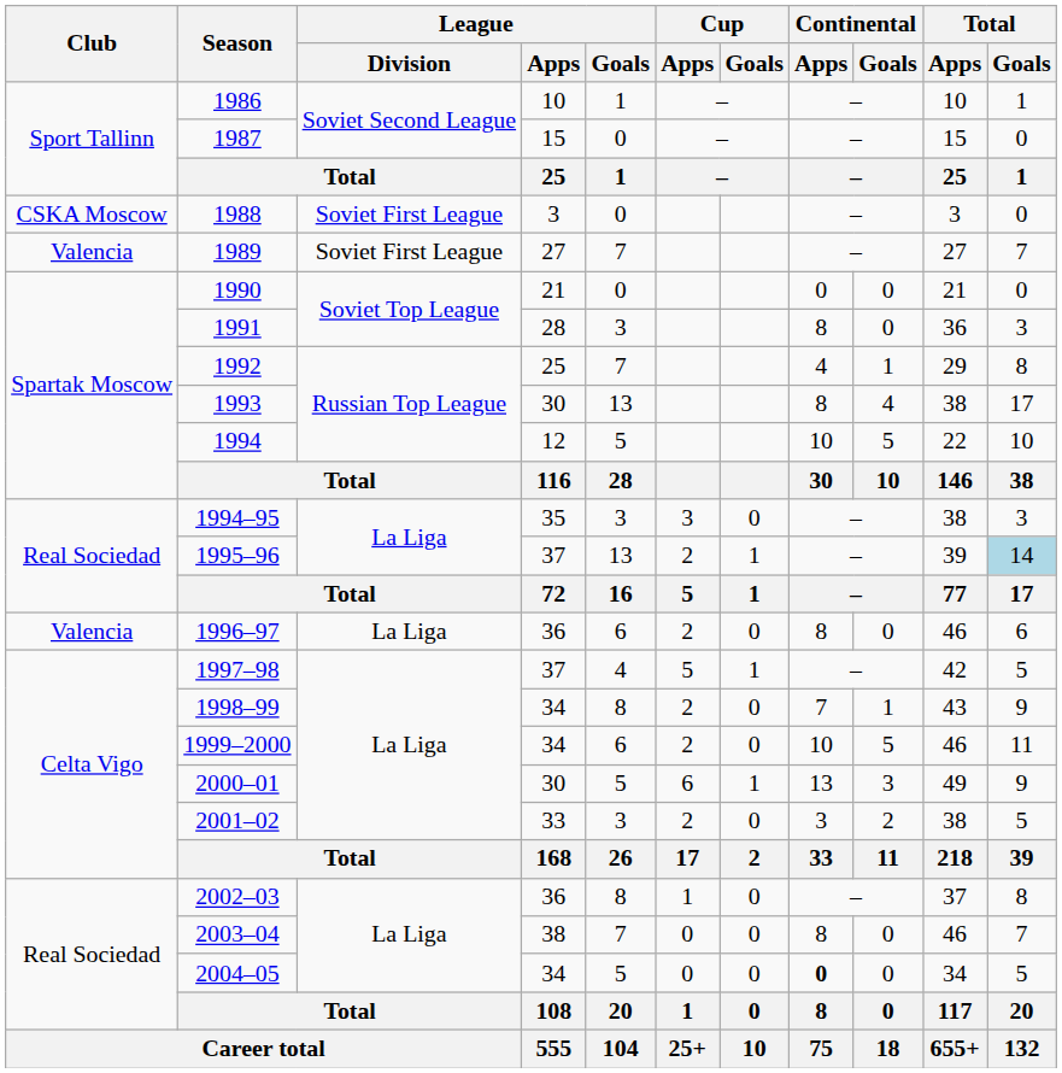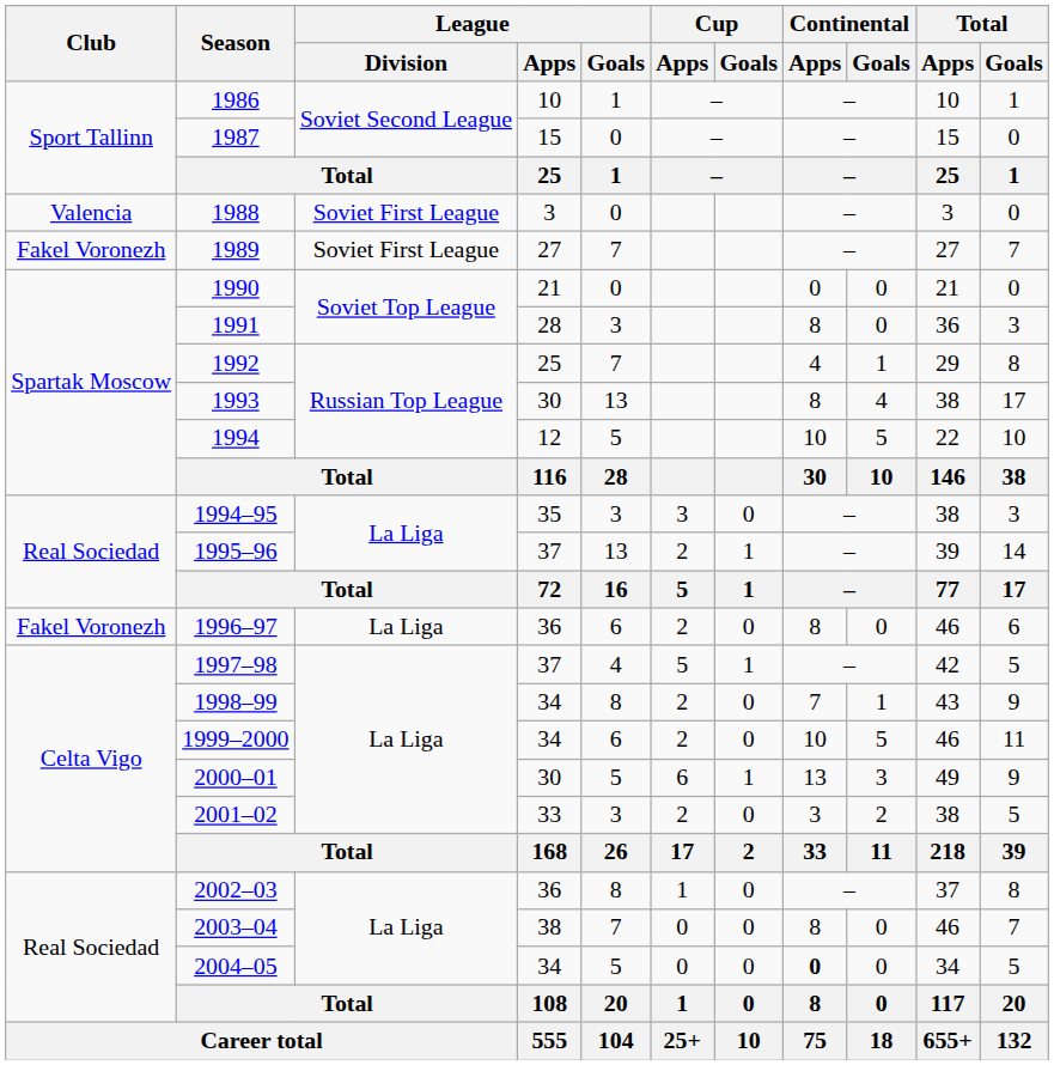1988 | Club: CSKA Moscow -> Valencia
1989 | Club: Valencia -> Fakel Voronezh
1995–96 | Total / Goals: lightblue background -> no background
1996–97 | Club: Valencia -> Fakel Voronezh
